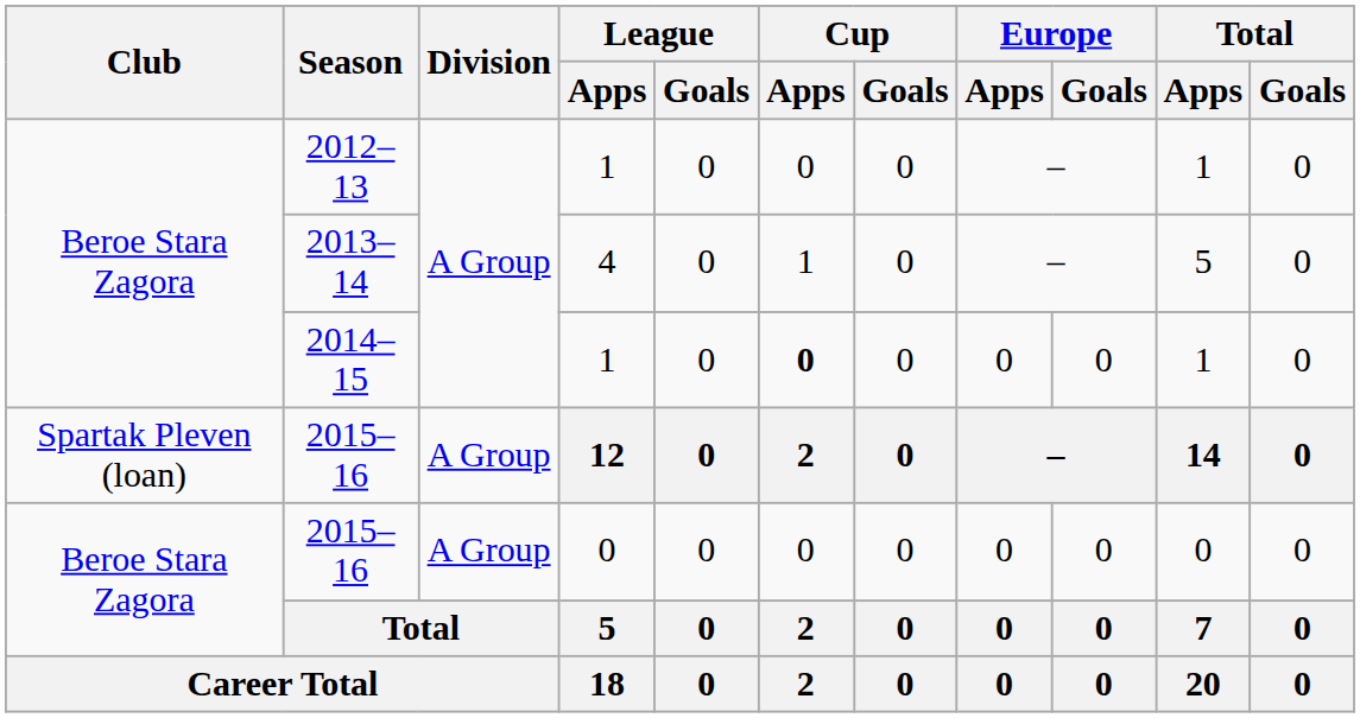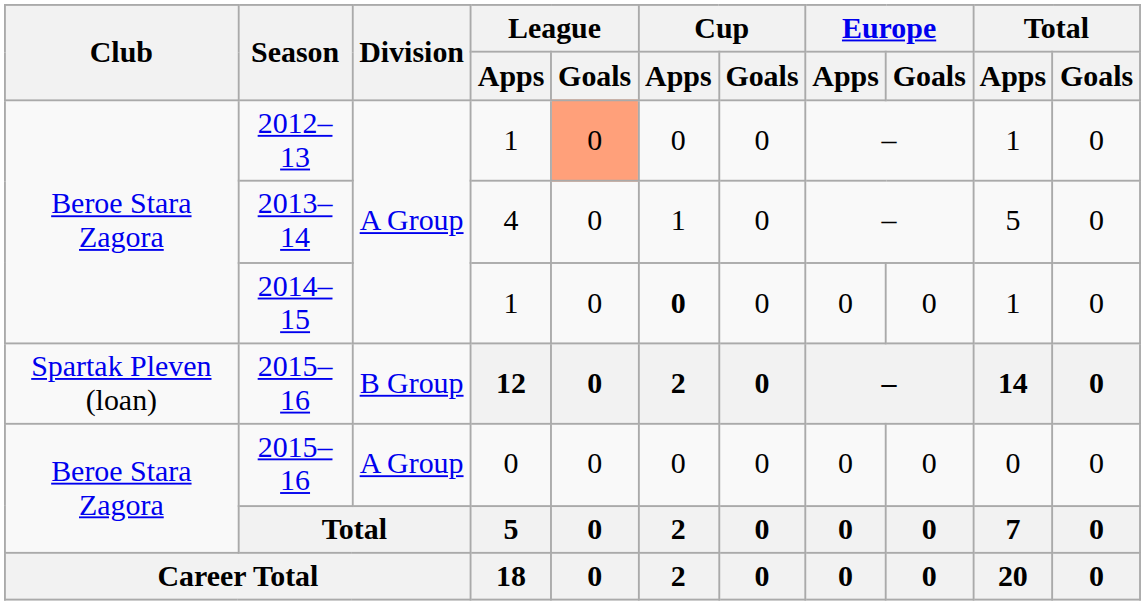2012–13 | League / Goals: no background -> lightsalmon background
2015–16 / 12 | Division: A Group -> B Group
